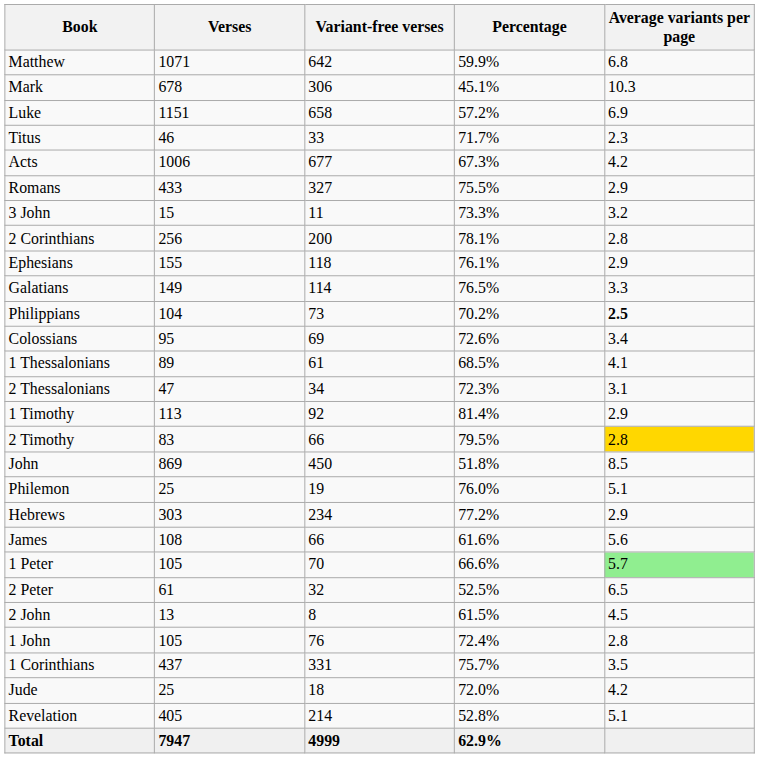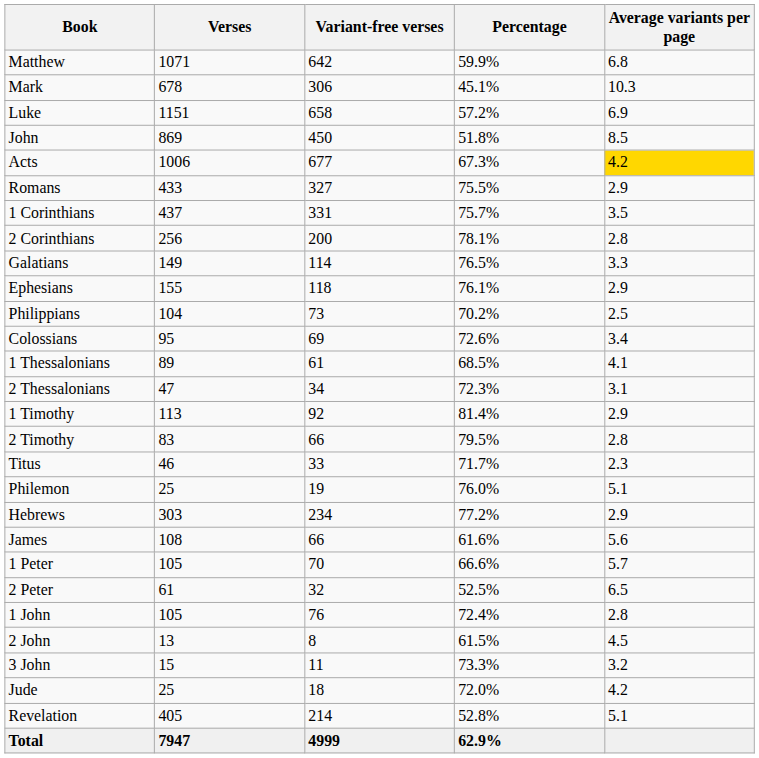rows swapped: John <-> Titus
Acts | Average variants per page: no background -> gold background
rows swapped: 1 Corinthians <-> 3 John
rows swapped: Galatians <-> Ephesians
Philippians | Average variants per page: bold -> normal
2 Timothy | Average variants per page: gold background -> no background
1 Peter | Average variants per page: lightgreen background -> no background
rows swapped: 1 John <-> 2 John
